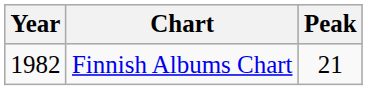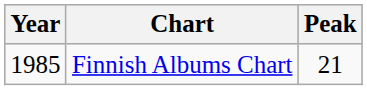Finnish Albums Chart | Year: 1982 -> 1985
